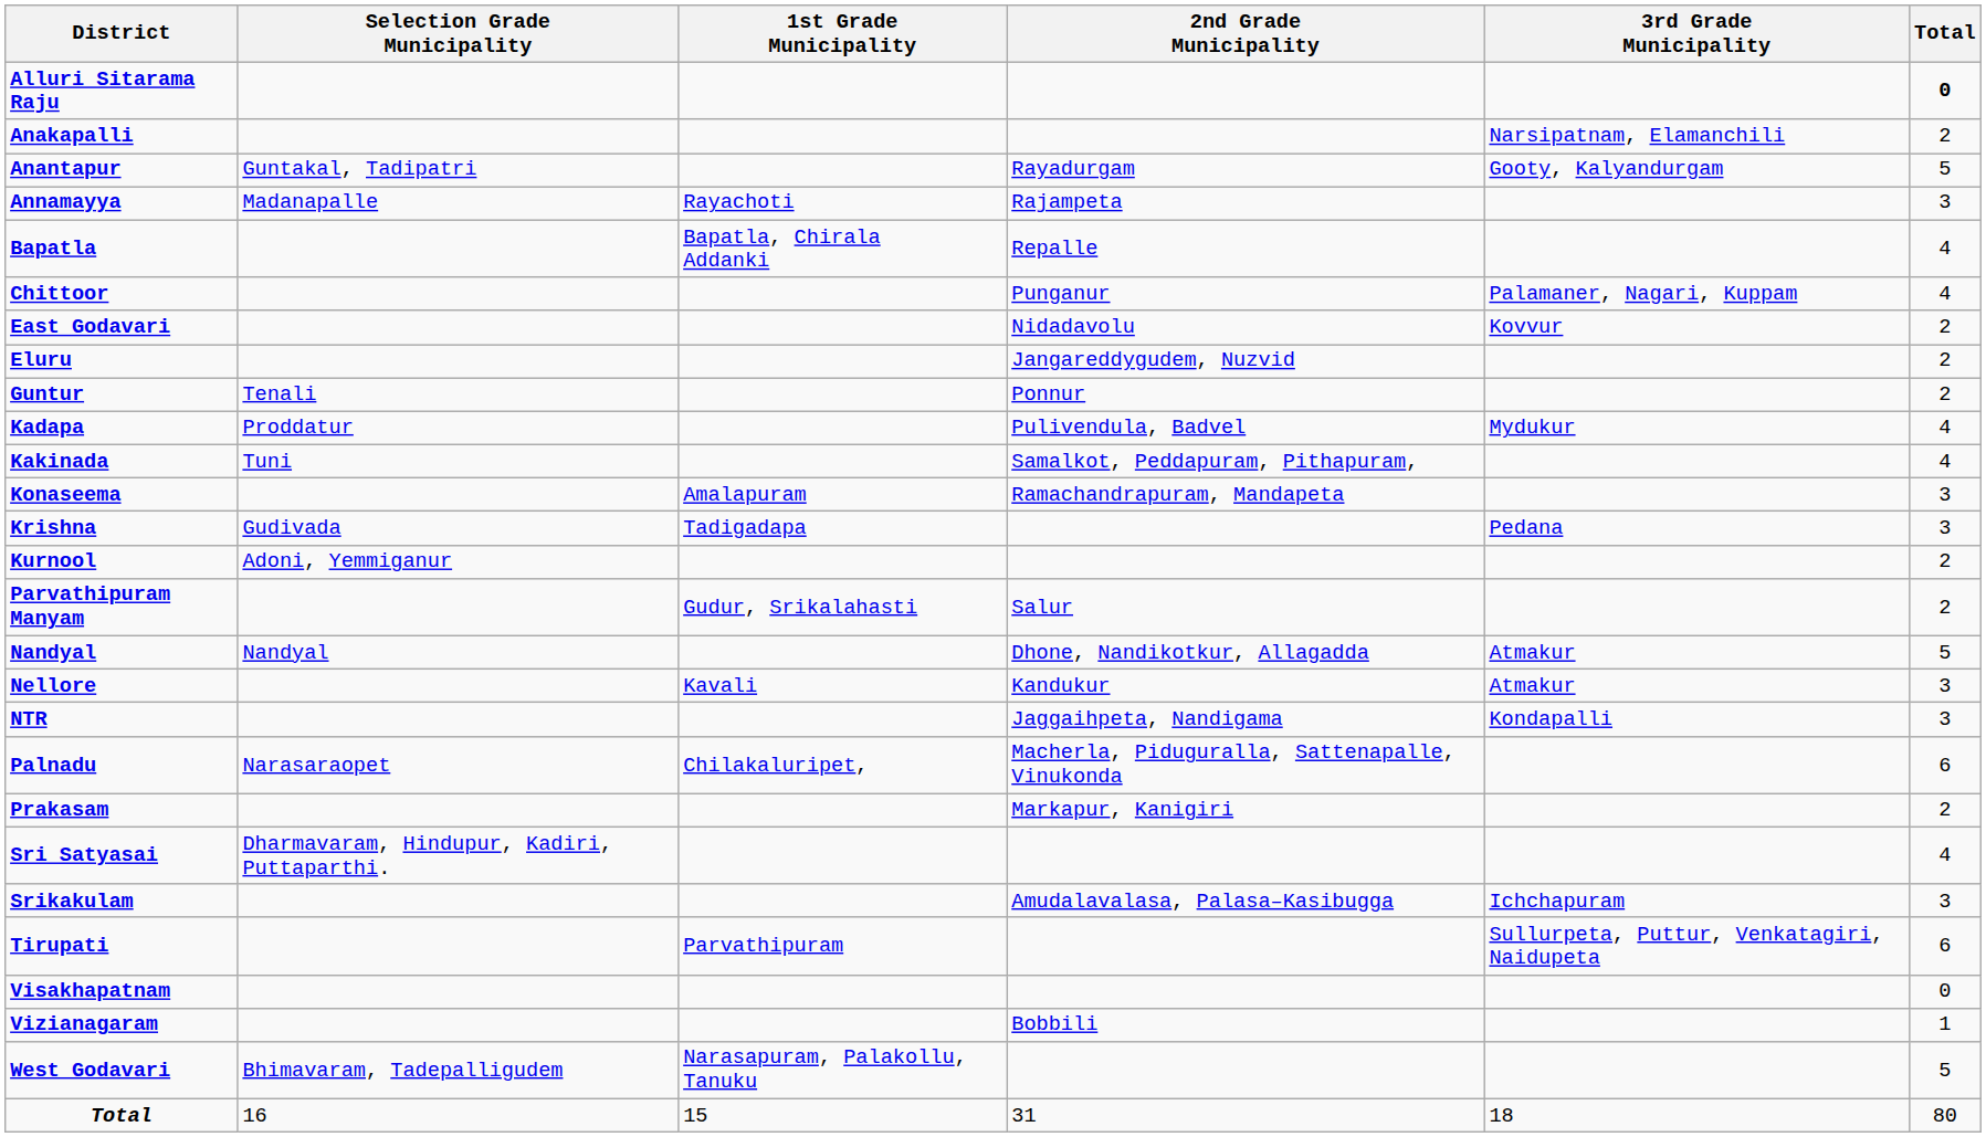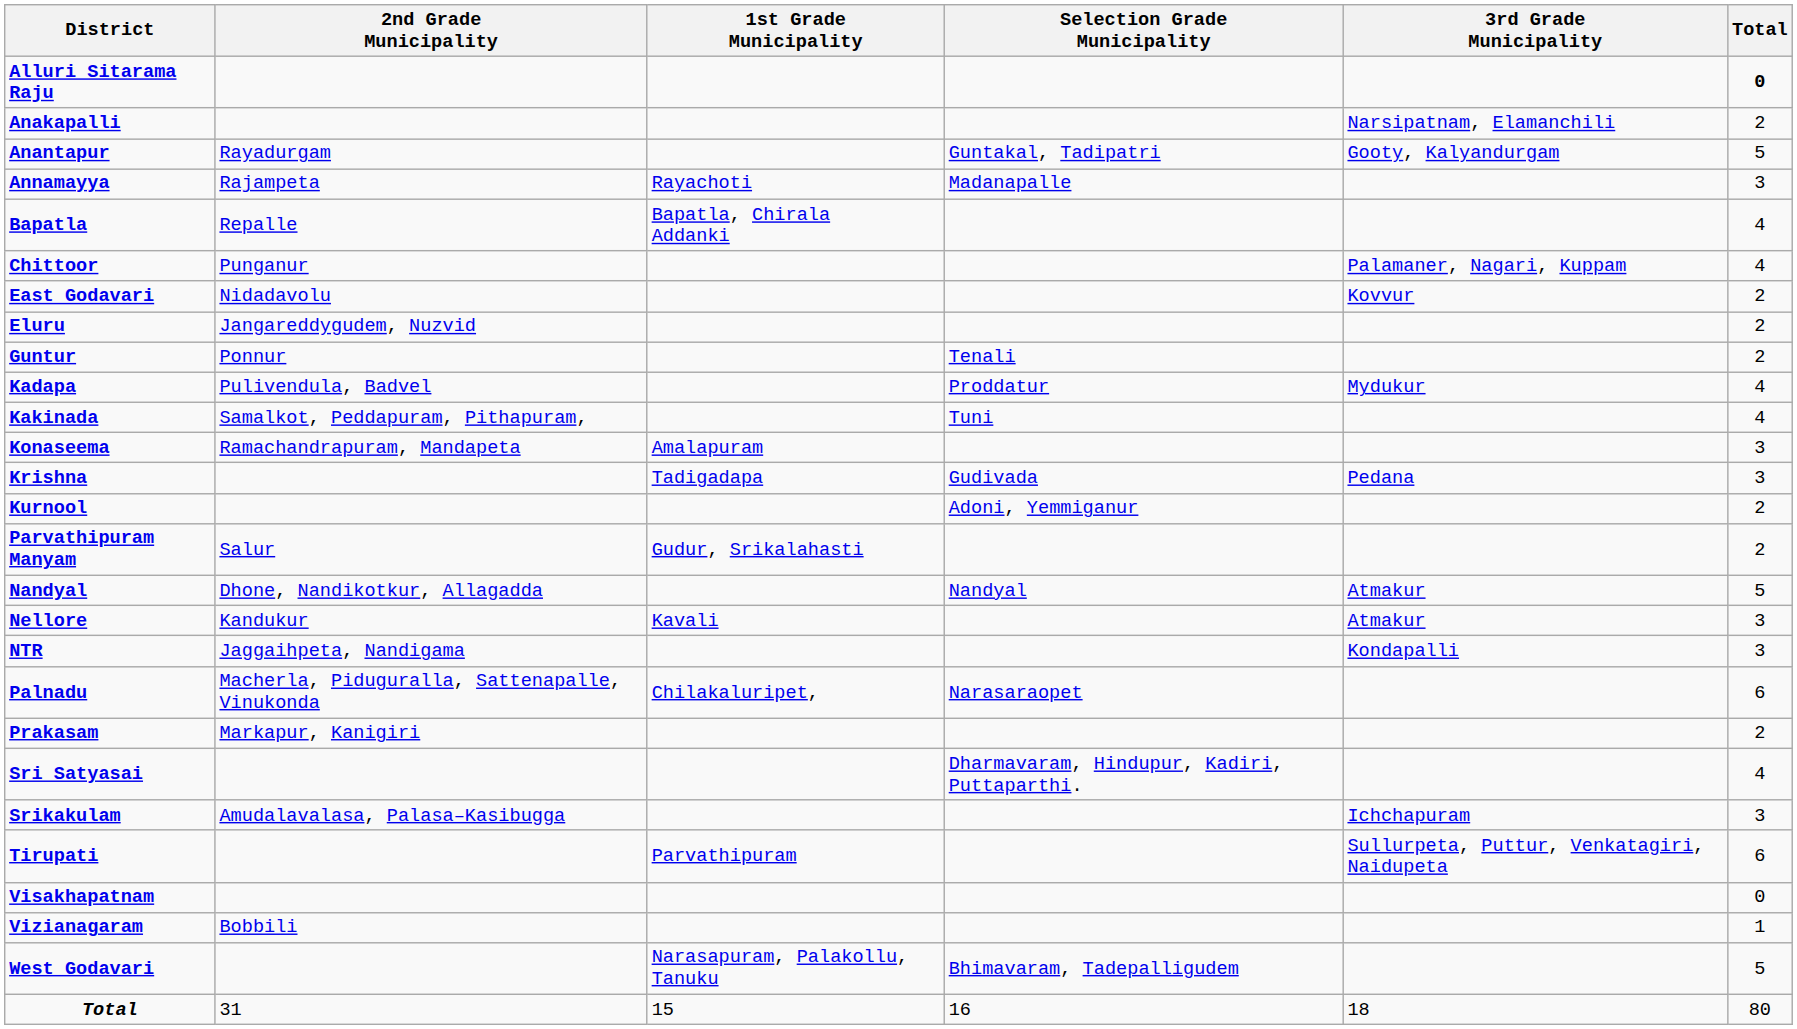columns swapped: Selection Grade Municipality <-> 2nd Grade Municipality
